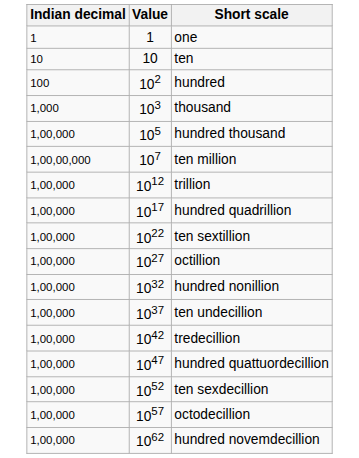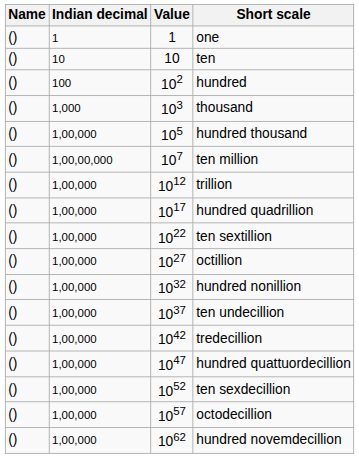+ column: Name | () | () | () | () | () | () | () | () | () | () | () | () | () | () | () | () | ()
